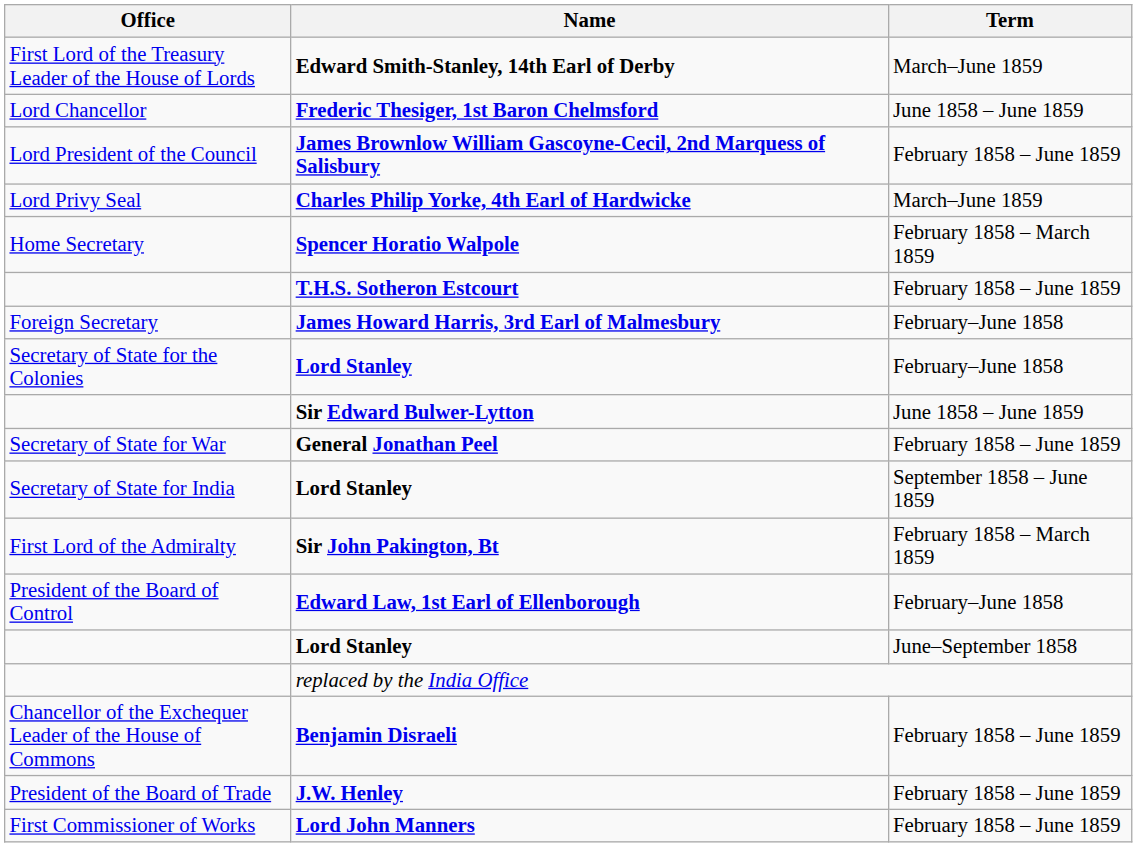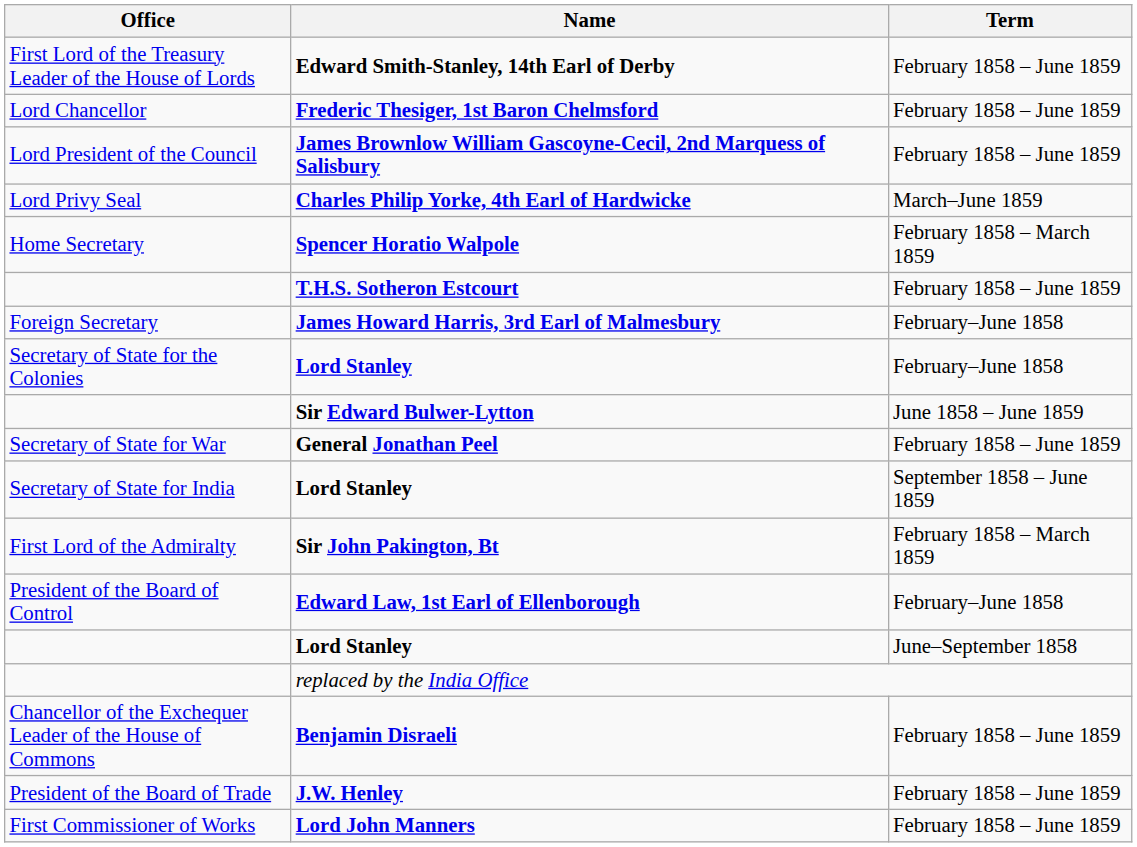Edward Smith-Stanley, 14th Earl of Derby | Term: March–June 1859 -> February 1858 – June 1859
Frederic Thesiger, 1st Baron Chelmsford | Term: June 1858 – June 1859 -> February 1858 – June 1859
